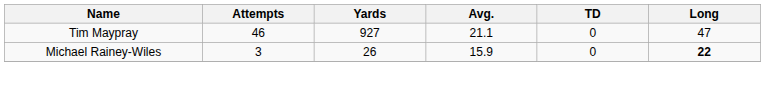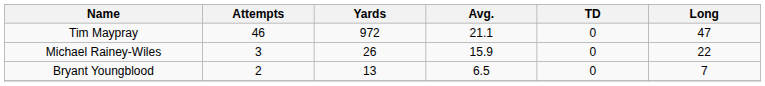Tim Maypray | Yards: 927 -> 972
Michael Rainey-Wiles | Long: bold -> normal
+ row: Bryant Youngblood | 2 | 13 | 6.5 | 0 | 7
